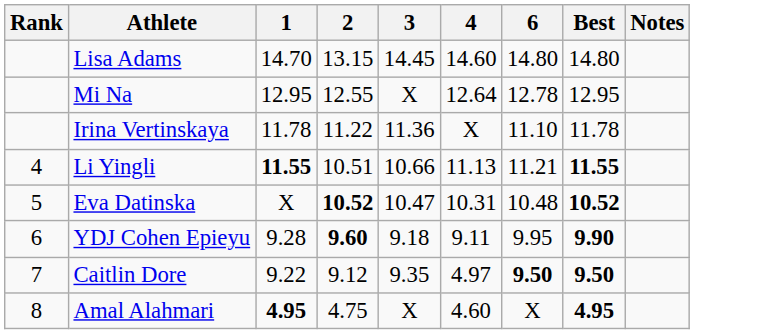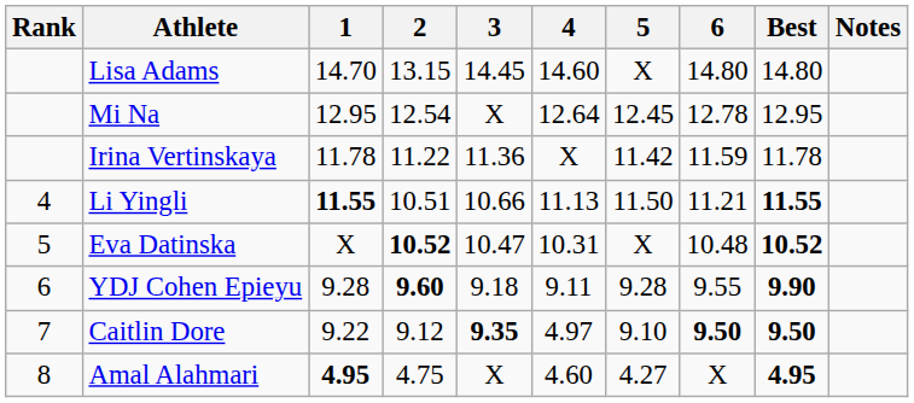+ column: 5 | X | 12.45 | 11.42 | 11.50 | X | 9.28 | 9.10 | 4.27
Mi Na | 2: 12.55 -> 12.54
Irina Vertinskaya | 6: 11.10 -> 11.59
YDJ Cohen Epieyu | 6: 9.95 -> 9.55
Caitlin Dore | 3: normal -> bold
